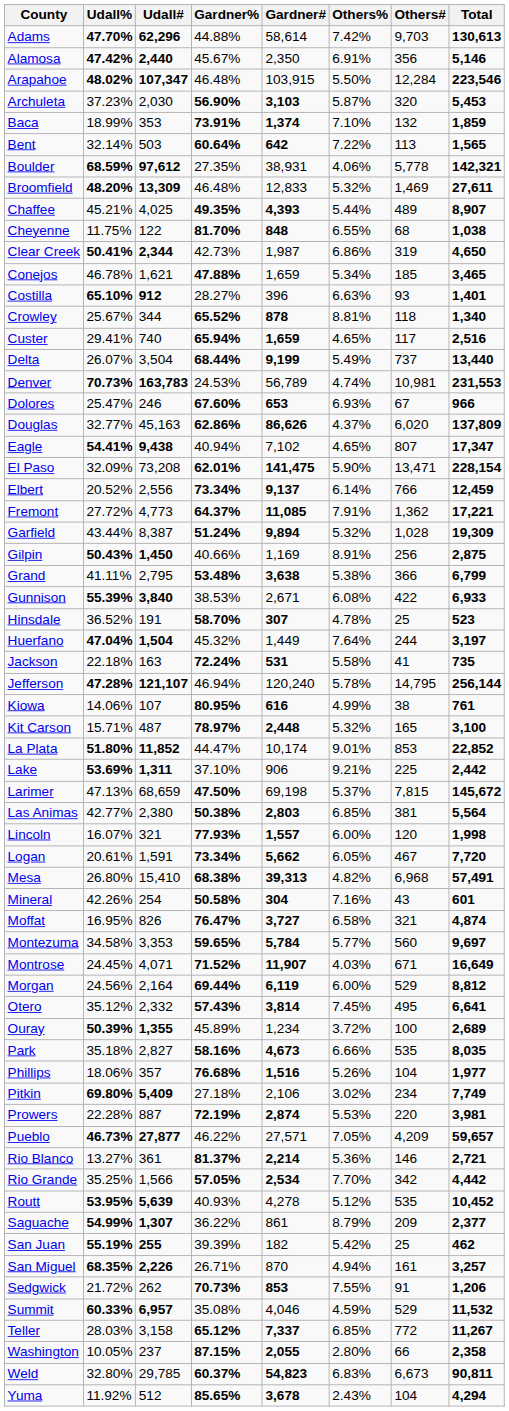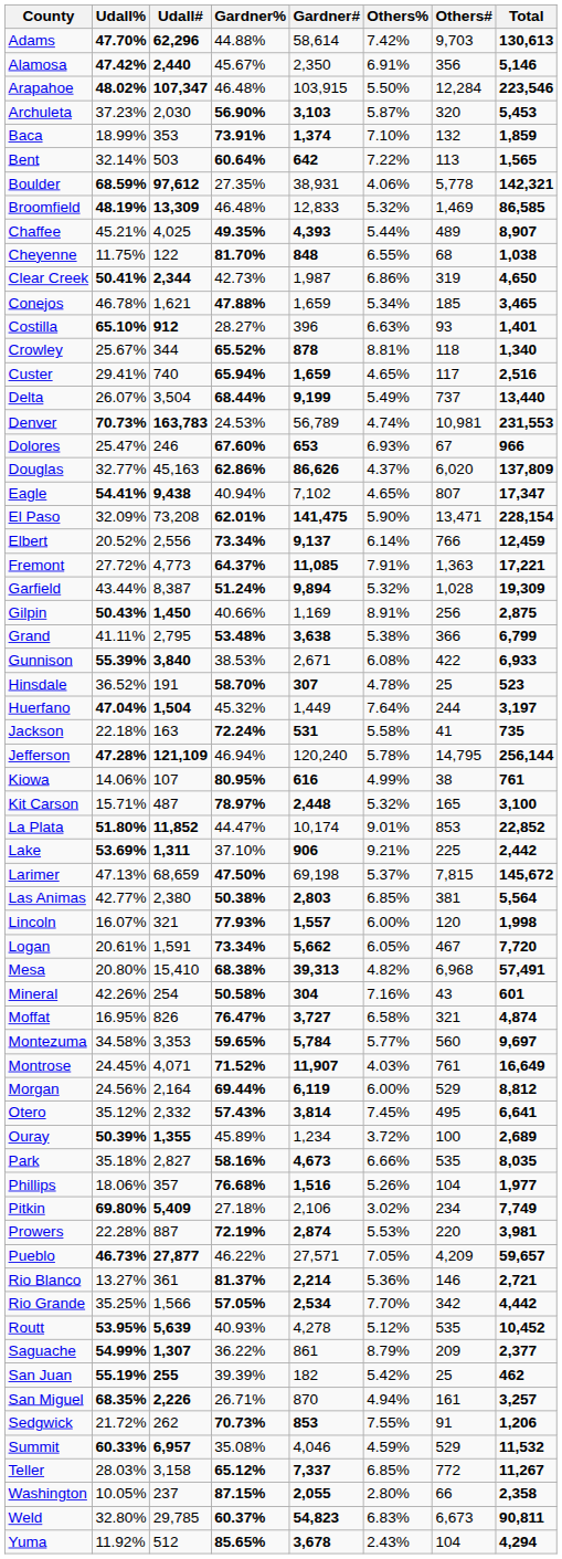Broomfield | Udall%: 48.20% -> 48.19%
Broomfield | Total: 27,611 -> 86,585
Fremont | Others#: 1,362 -> 1,363
Jefferson | Udall#: 121,107 -> 121,109
Lake | Gardner#: normal -> bold
Mesa | Udall%: 26.80% -> 20.80%
Montrose | Others#: 671 -> 761
